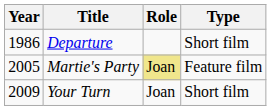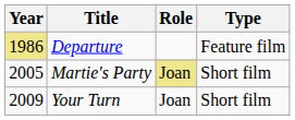Departure | Year: no background -> khaki background
Departure | Type: Short film -> Feature film
Martie's Party | Type: Feature film -> Short film
